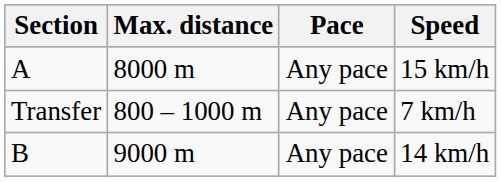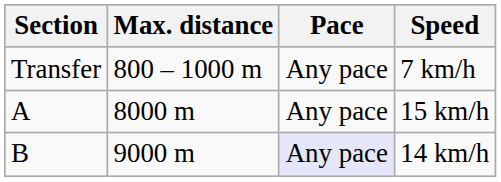rows swapped: 15 km/h <-> 7 km/h
14 km/h | Pace: no background -> lavender background
